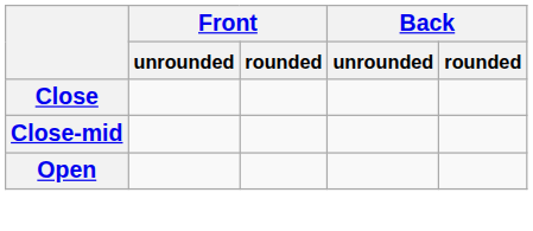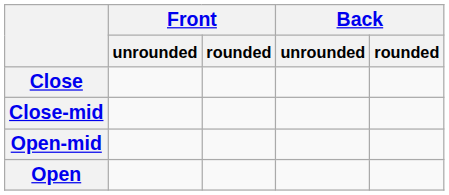+ row: Open-mid
